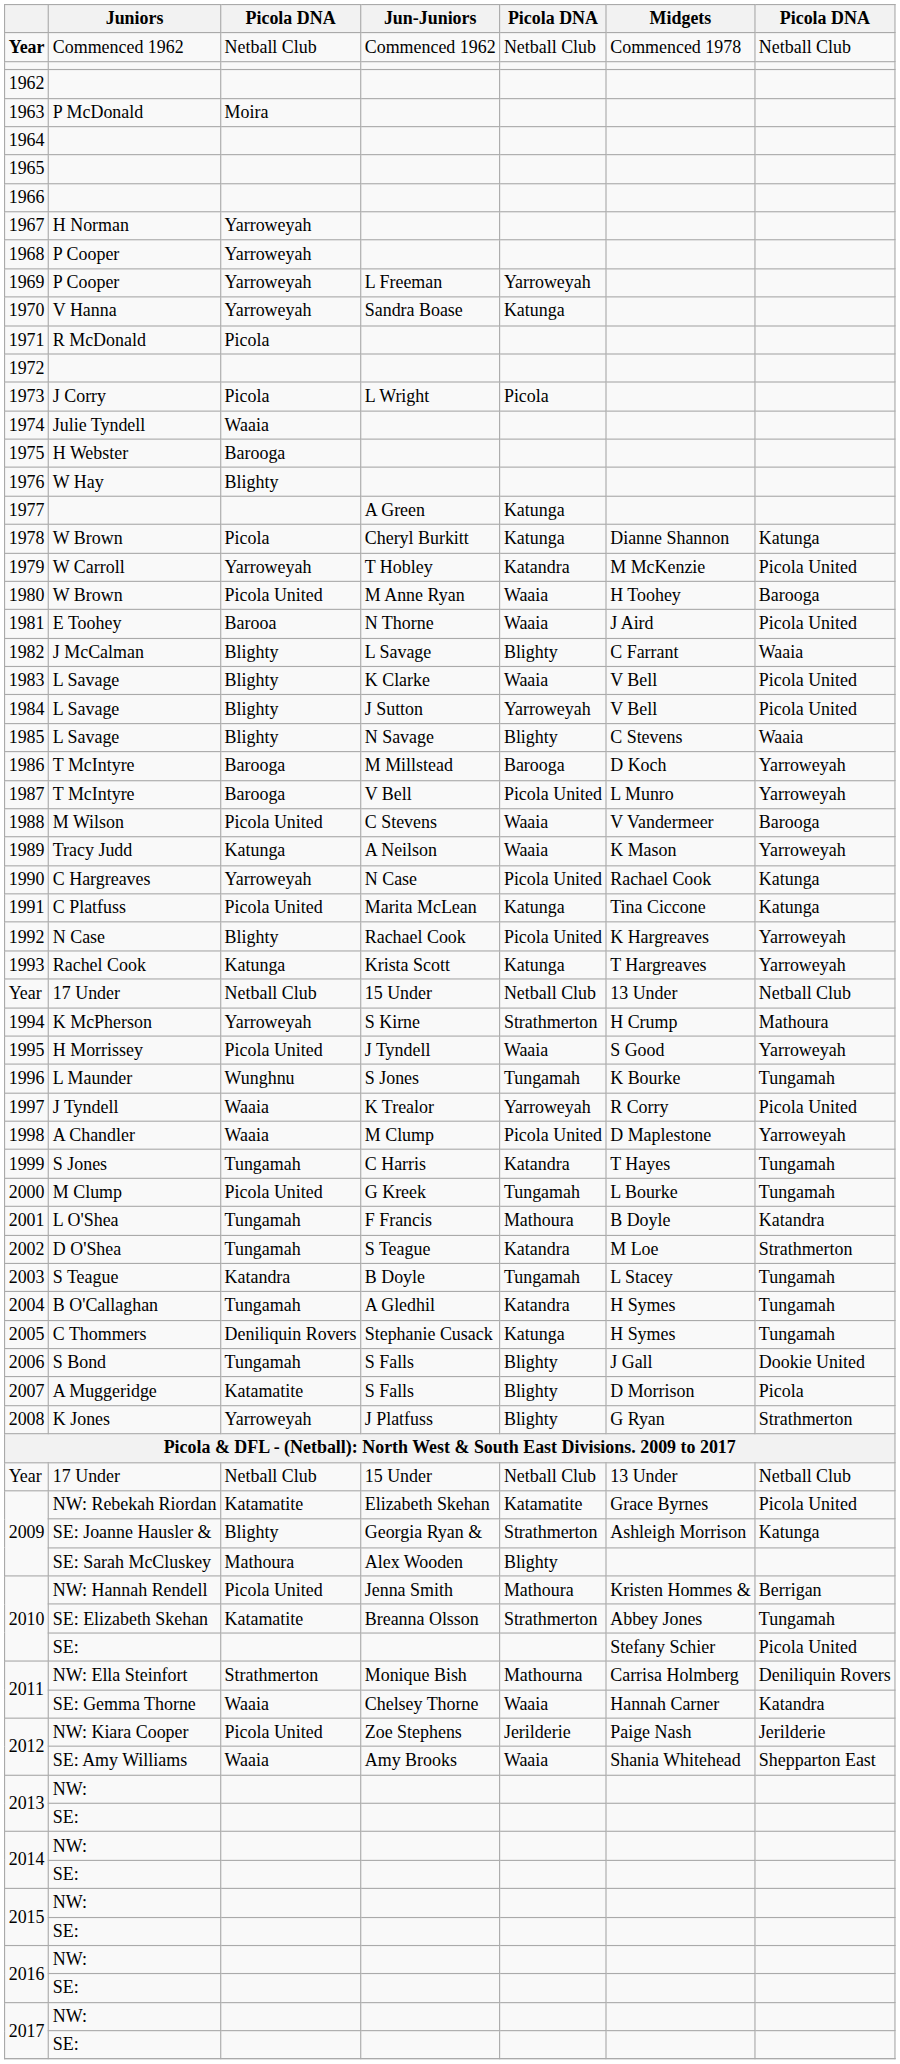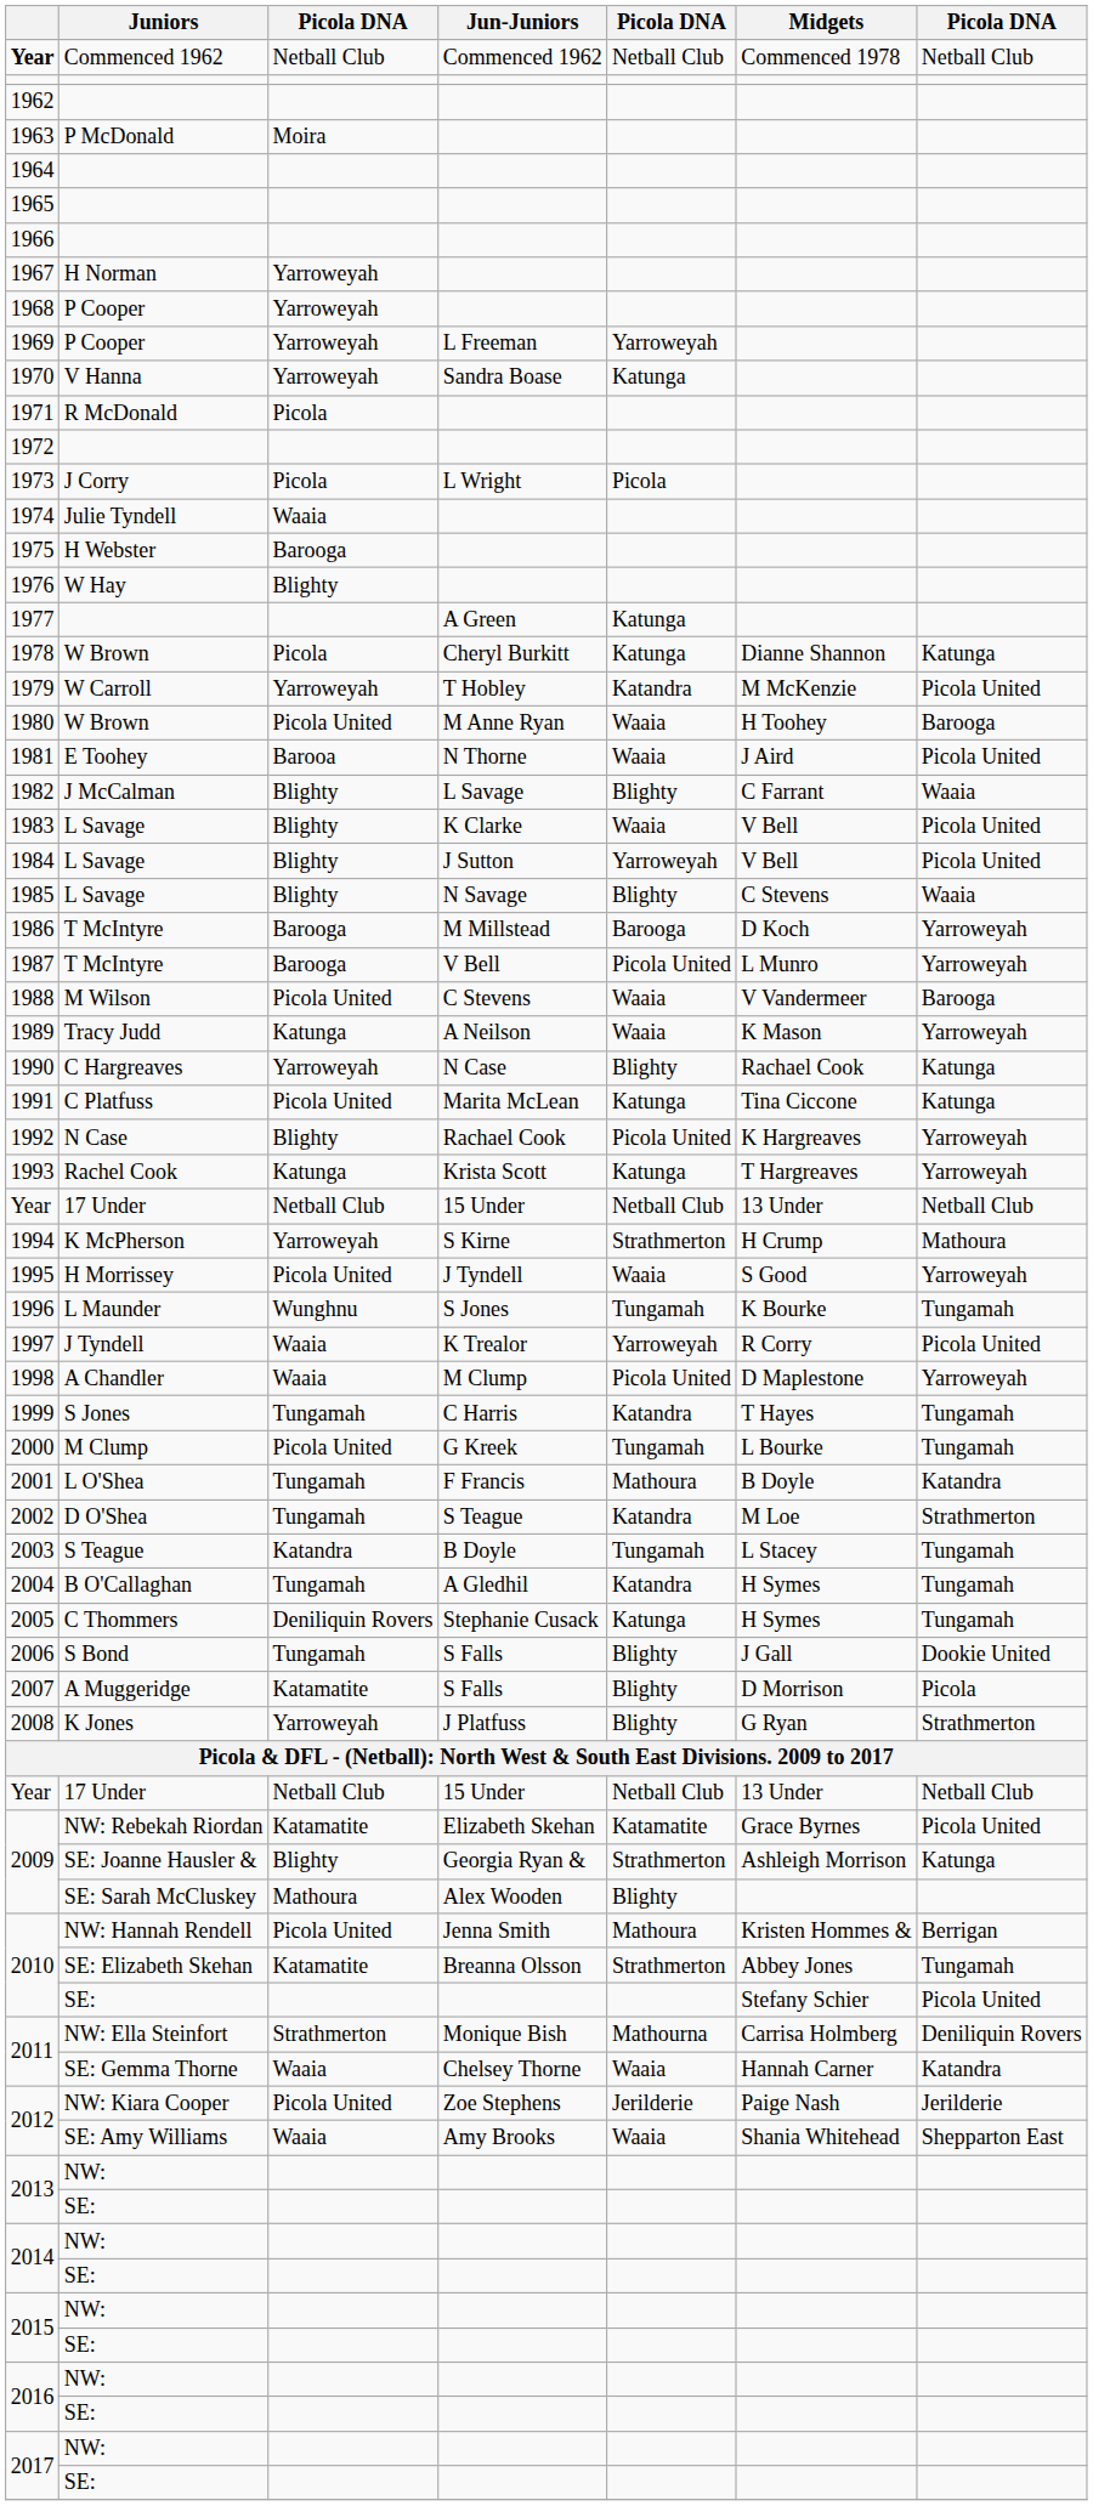1990 | column 5: Picola United -> Blighty
